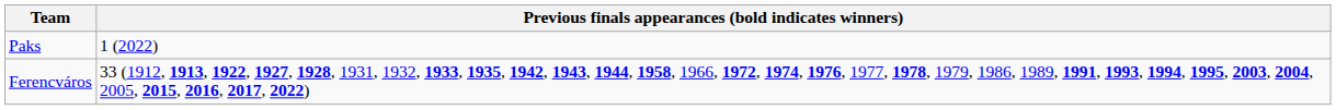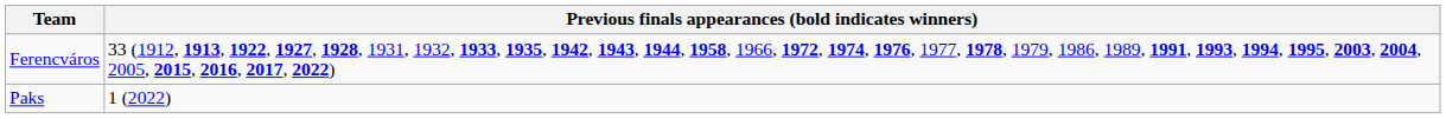rows swapped: Paks <-> Ferencváros
